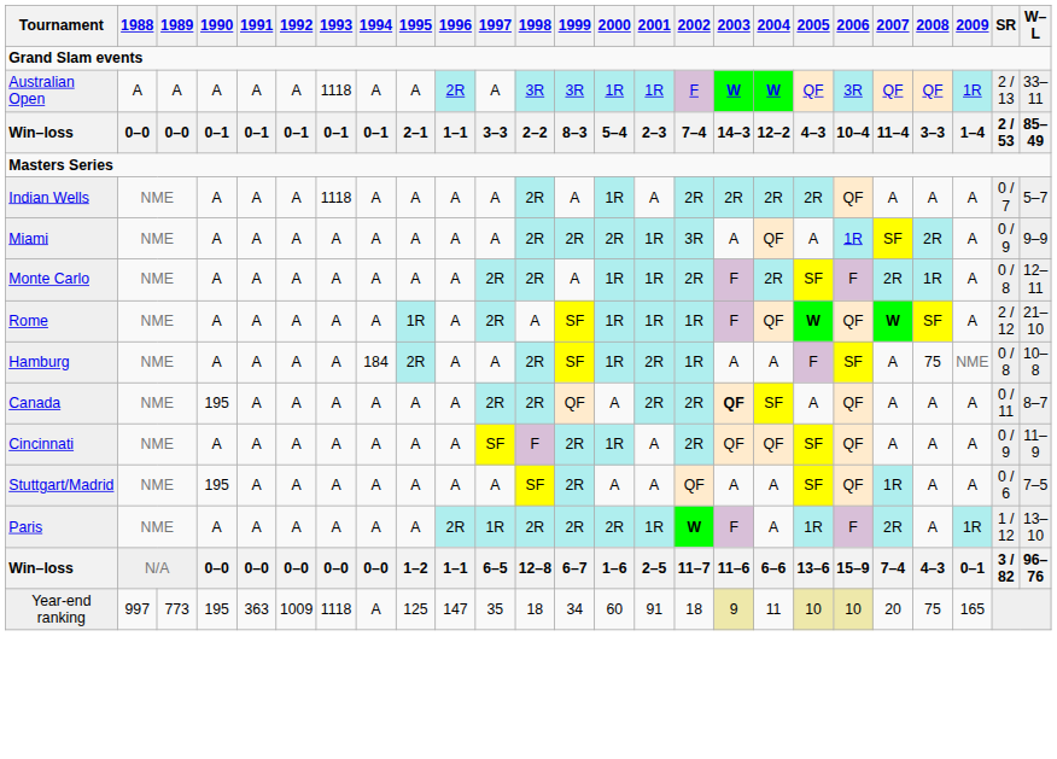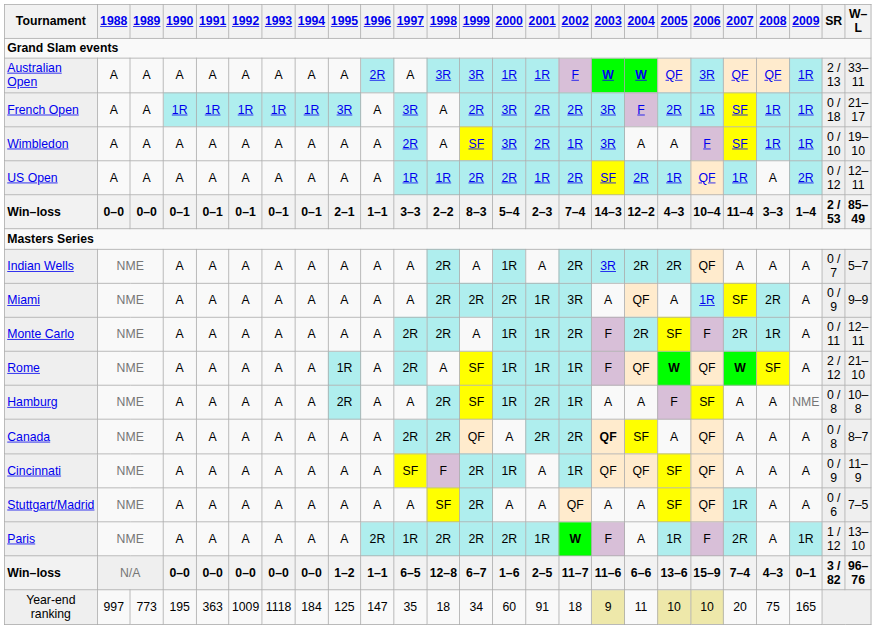Australian Open | 1993: 1118 -> A
+ row: French Open | A | A | 1R | 1R | 1R | 1R | 1R | 3R | A | 3R | A | 2R | 3R | 2R | 2R | 3R | F | 2R | 1R | SF | 1R | 1R | 0 / 18 | 21–17
+ row: Wimbledon | A | A | A | A | A | A | A | A | A | 2R | A | SF | 3R | 2R | 1R | 3R | A | A | F | SF | 1R | 1R | 0 / 10 | 19–10
+ row: US Open | A | A | A | A | A | A | A | A | A | 1R | 1R | 2R | 2R | 1R | 2R | SF | 2R | 1R | QF | 1R | A | 2R | 0 / 12 | 12–11
Indian Wells | 1993: 1118 -> A
Indian Wells | 2003: 2R -> 3R
Monte Carlo | SR: 0 / 8 -> 0 / 11
Hamburg | 1994: 184 -> A
Hamburg | 2008: 75 -> A
Canada | 1990: 195 -> A
Canada | SR: 0 / 11 -> 0 / 8
Cincinnati | 2002: 2R -> 1R
Stuttgart/Madrid | 1990: 195 -> A
Year-end ranking | 1994: A -> 184
